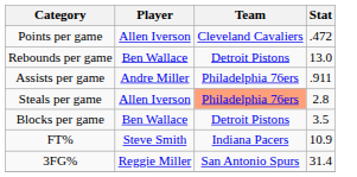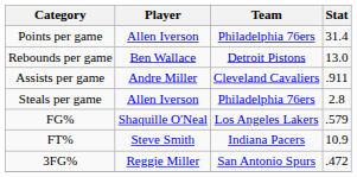Points per game | Team: Cleveland Cavaliers -> Philadelphia 76ers
Points per game | Stat: .472 -> 31.4
Assists per game | Team: Philadelphia 76ers -> Cleveland Cavaliers
Steals per game | Team: lightsalmon background -> no background
- row: Blocks per game | Ben Wallace | Detroit Pistons | 3.5
+ row: FG% | Shaquille O'Neal | Los Angeles Lakers | .579
3FG% | Stat: 31.4 -> .472
